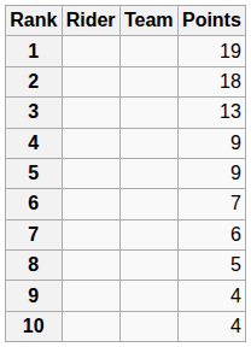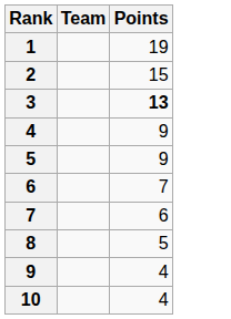- column: Rider
2 | Points: 18 -> 15
3 | Points: normal -> bold
